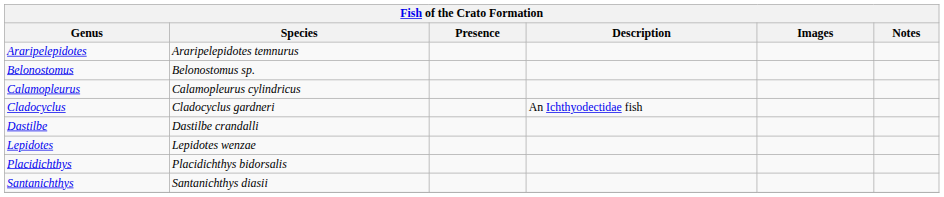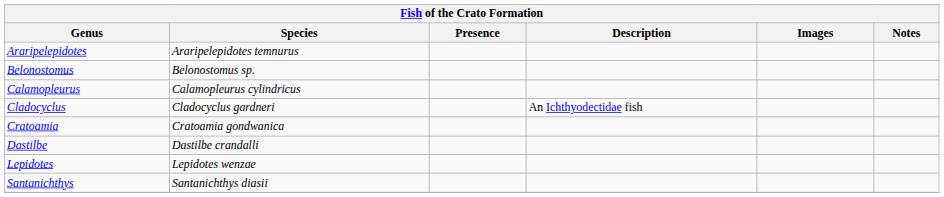+ row: Cratoamia | Cratoamia gondwanica
- row: Placidichthys | Placidichthys bidorsalis
